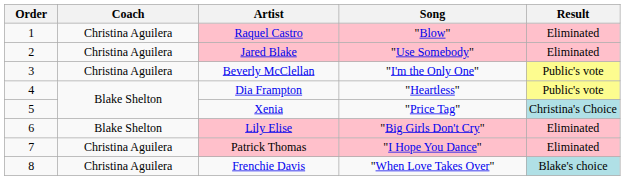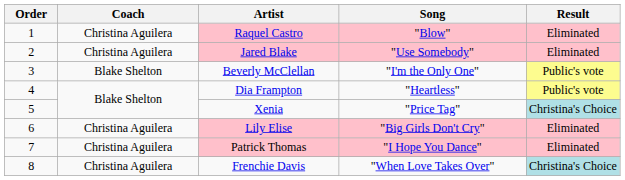Beverly McClellan | Coach: Christina Aguilera -> Blake Shelton
Lily Elise | Coach: Blake Shelton -> Christina Aguilera
Frenchie Davis | Result: Blake's choice -> Christina's Choice
